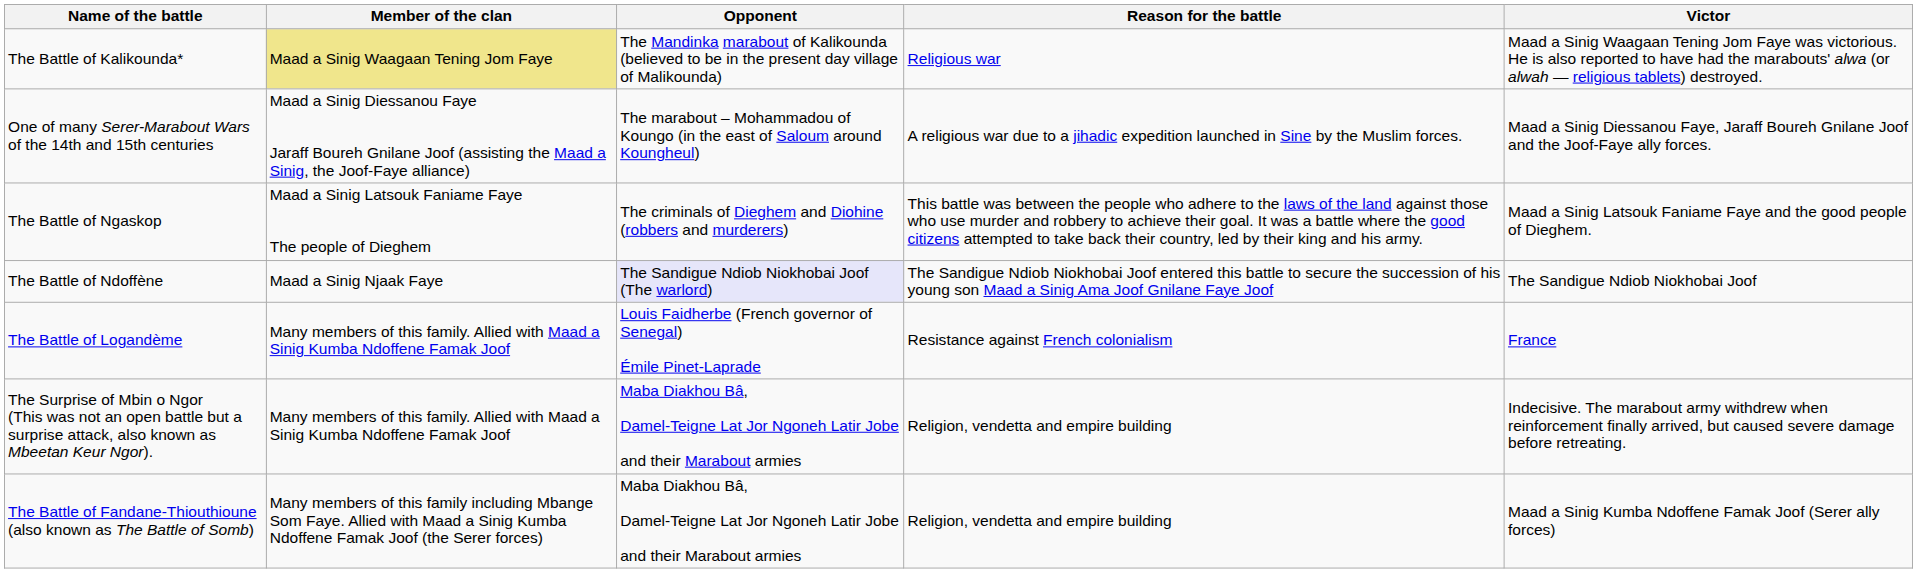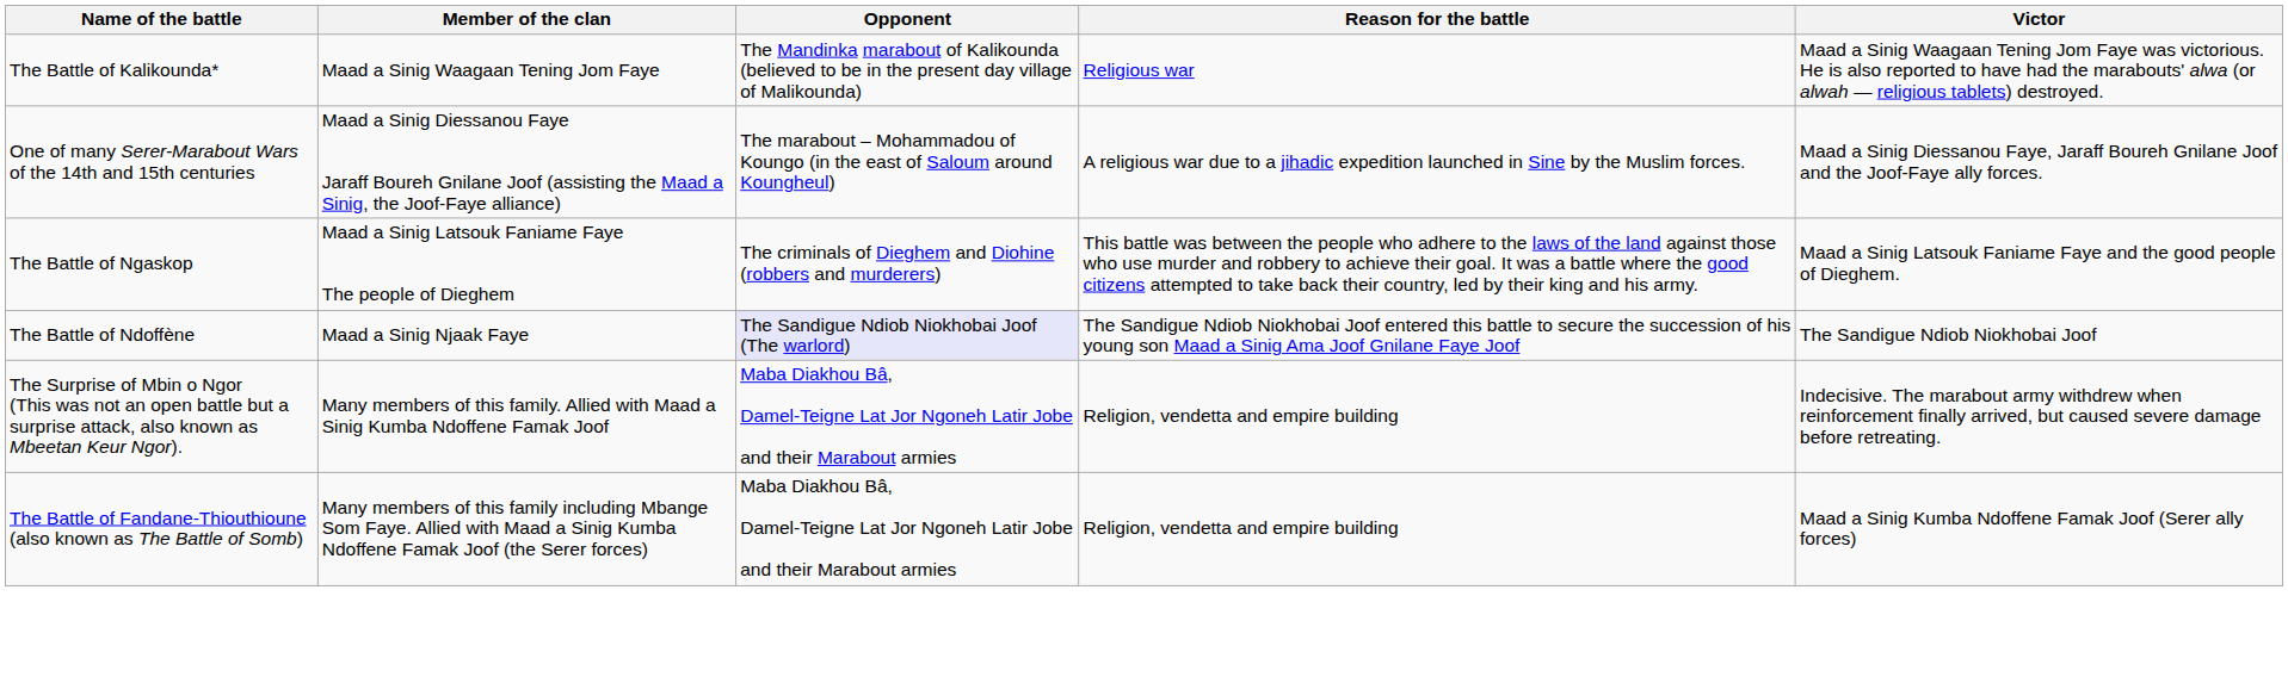The Battle of Kalikounda* | Member of the clan: khaki background -> no background
- row: The Battle of Logandème | Many members of this family. Allied with Maad a Sinig Kumba Ndoffene Famak Joof | Louis Faidherbe (French governor of Senegal) Émile Pinet-Laprade | Resistance against French colonialism | France
